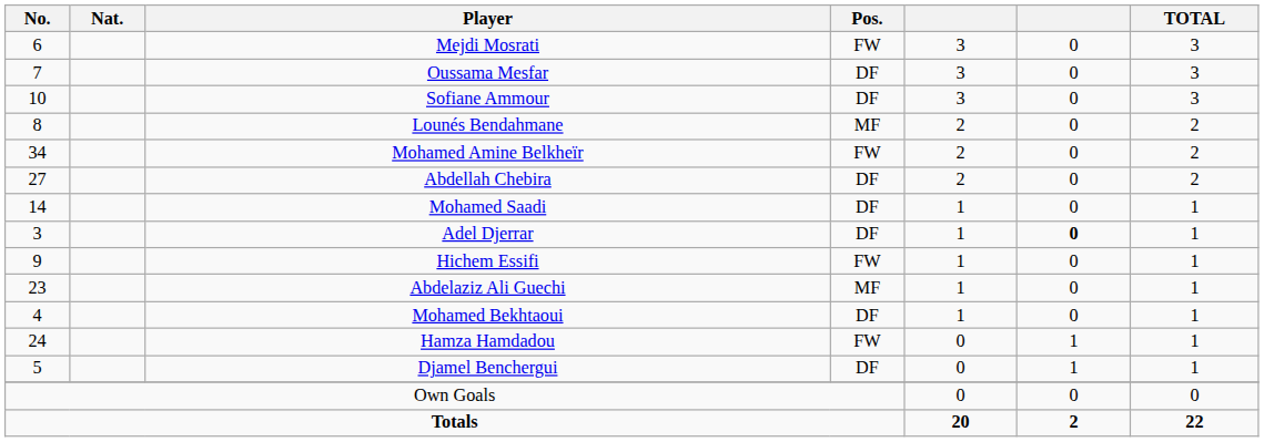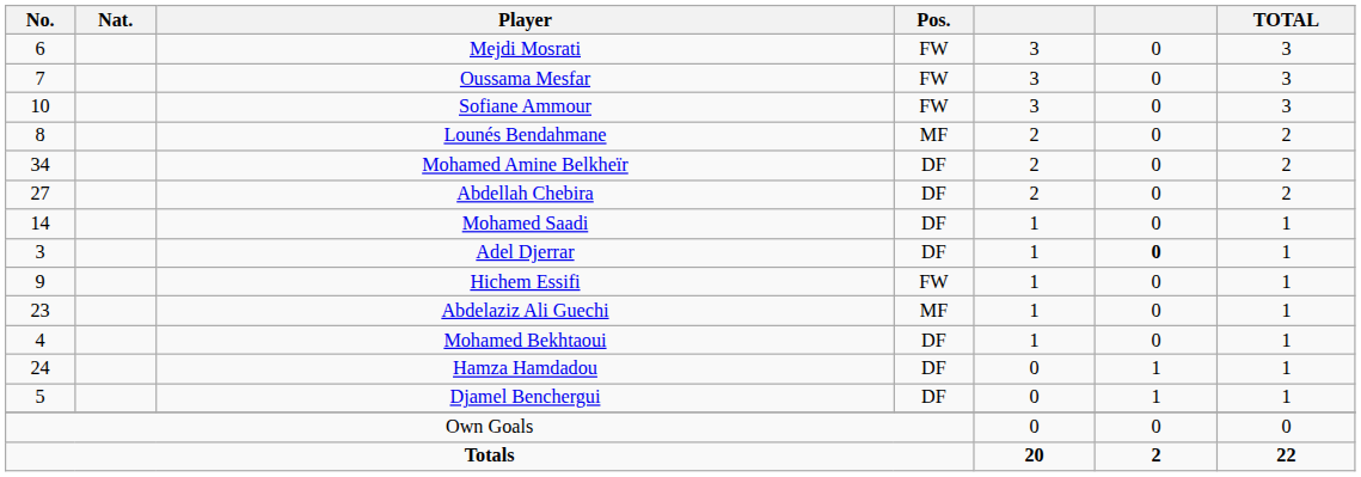Oussama Mesfar | Pos.: DF -> FW
Sofiane Ammour | Pos.: DF -> FW
Mohamed Amine Belkheïr | Pos.: FW -> DF
Hamza Hamdadou | Pos.: FW -> DF
